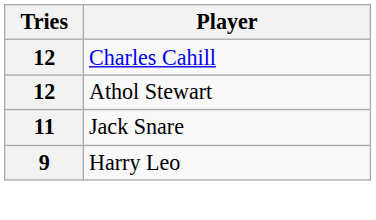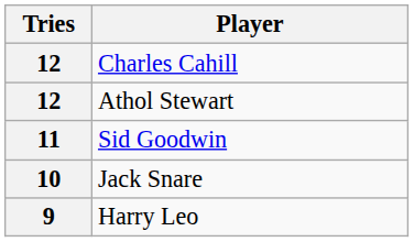+ row: 11 | Sid Goodwin
Jack Snare | Tries: 11 -> 10
